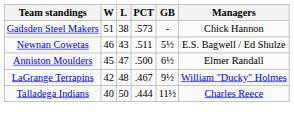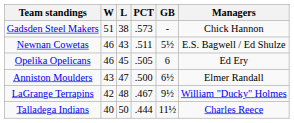+ row: Opelika Opelicans | 46 | 45 | .505 | 6 | Ed Ery
Anniston Moulders | W: 45 -> 43
